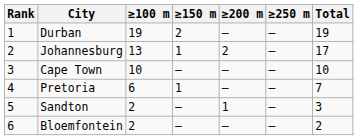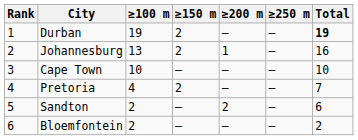Durban | Total: normal -> bold
Johannesburg | ≥150 m: 1 -> 2
Johannesburg | ≥200 m: 2 -> 1
Johannesburg | Total: 17 -> 16
Pretoria | ≥100 m: 6 -> 4
Pretoria | ≥150 m: 1 -> 2
Sandton | ≥200 m: 1 -> 2
Sandton | Total: 3 -> 6
